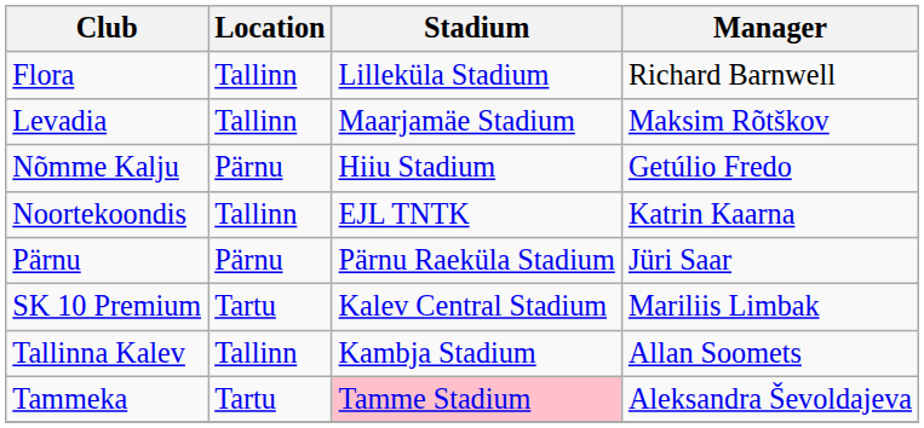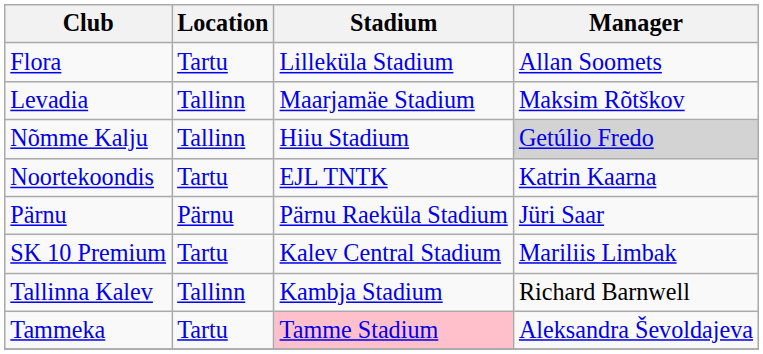Flora | Location: Tallinn -> Tartu
Flora | Manager: Richard Barnwell -> Allan Soomets
Nõmme Kalju | Location: Pärnu -> Tallinn
Nõmme Kalju | Manager: no background -> lightgrey background
Noortekoondis | Location: Tallinn -> Tartu
Tallinna Kalev | Manager: Allan Soomets -> Richard Barnwell
